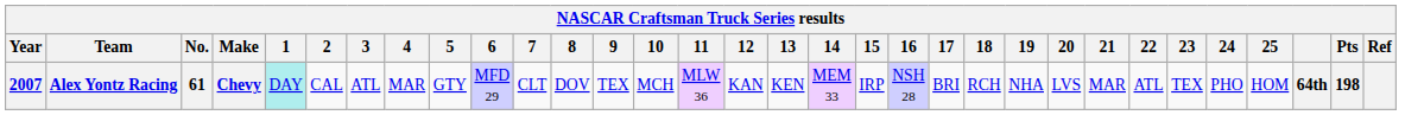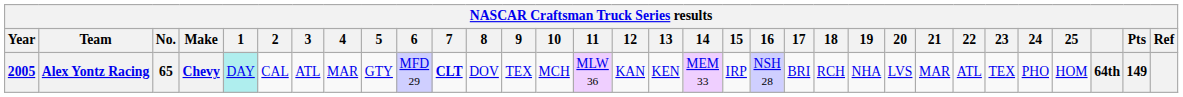Alex Yontz Racing | Year: 2007 -> 2005
Alex Yontz Racing | No.: 61 -> 65
Alex Yontz Racing | 7: normal -> bold
Alex Yontz Racing | Pts: 198 -> 149
